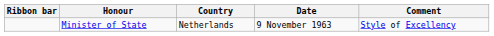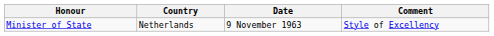- column: Ribbon bar
